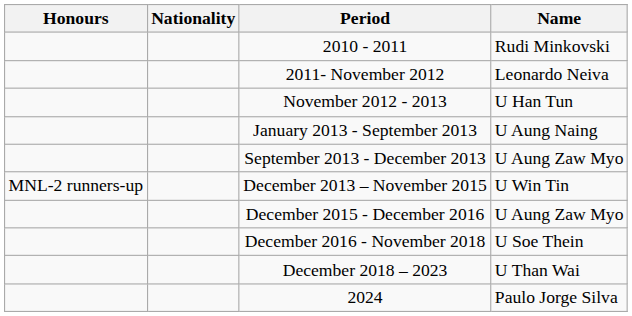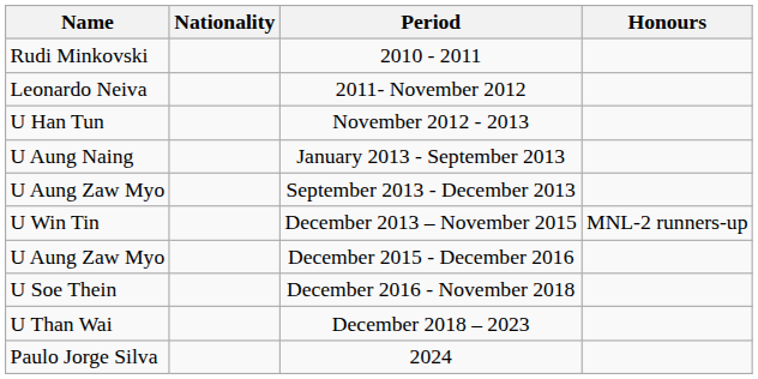columns swapped: Name <-> Honours
